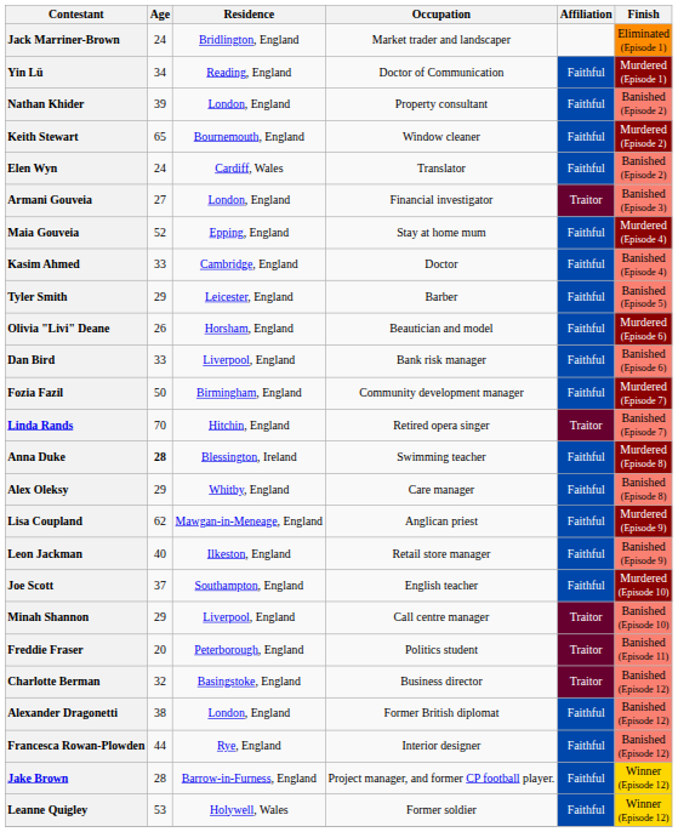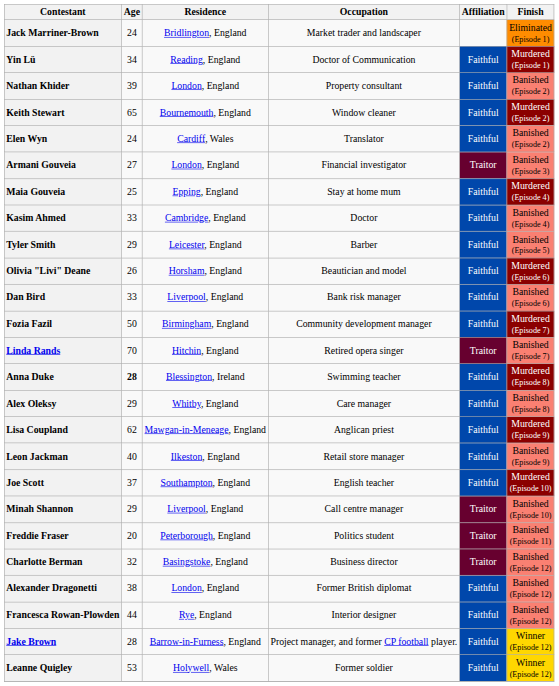Maia Gouveia | Age: 52 -> 25
